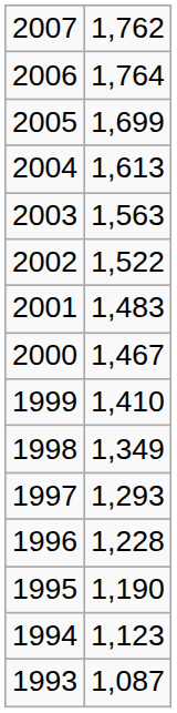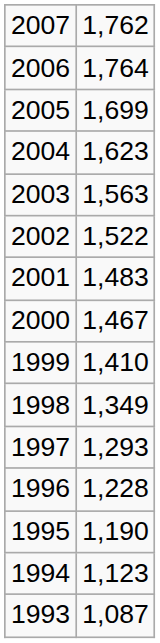2004 | column 2: 1,613 -> 1,623
